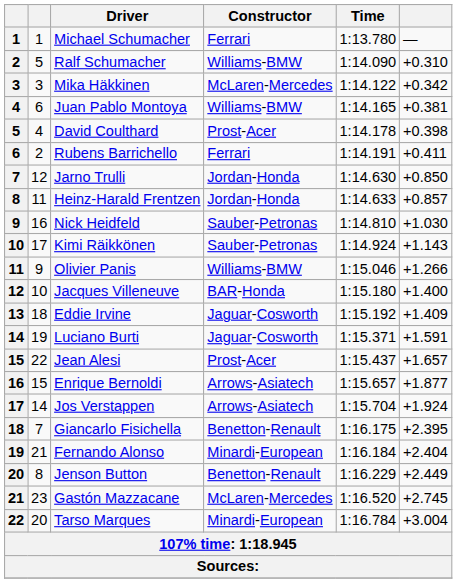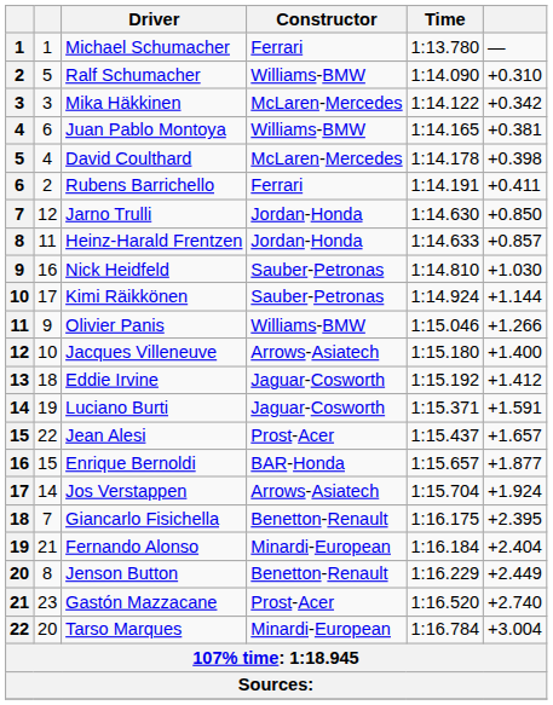David Coulthard | Constructor: Prost-Acer -> McLaren-Mercedes
Kimi Räikkönen | column 6: +1.143 -> +1.144
Jacques Villeneuve | Constructor: BAR-Honda -> Arrows-Asiatech
Eddie Irvine | column 6: +1.409 -> +1.412
Enrique Bernoldi | Constructor: Arrows-Asiatech -> BAR-Honda
Gastón Mazzacane | Constructor: McLaren-Mercedes -> Prost-Acer
Gastón Mazzacane | column 6: +2.745 -> +2.740
